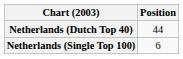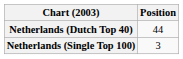Netherlands (Single Top 100) | Position: 6 -> 3
